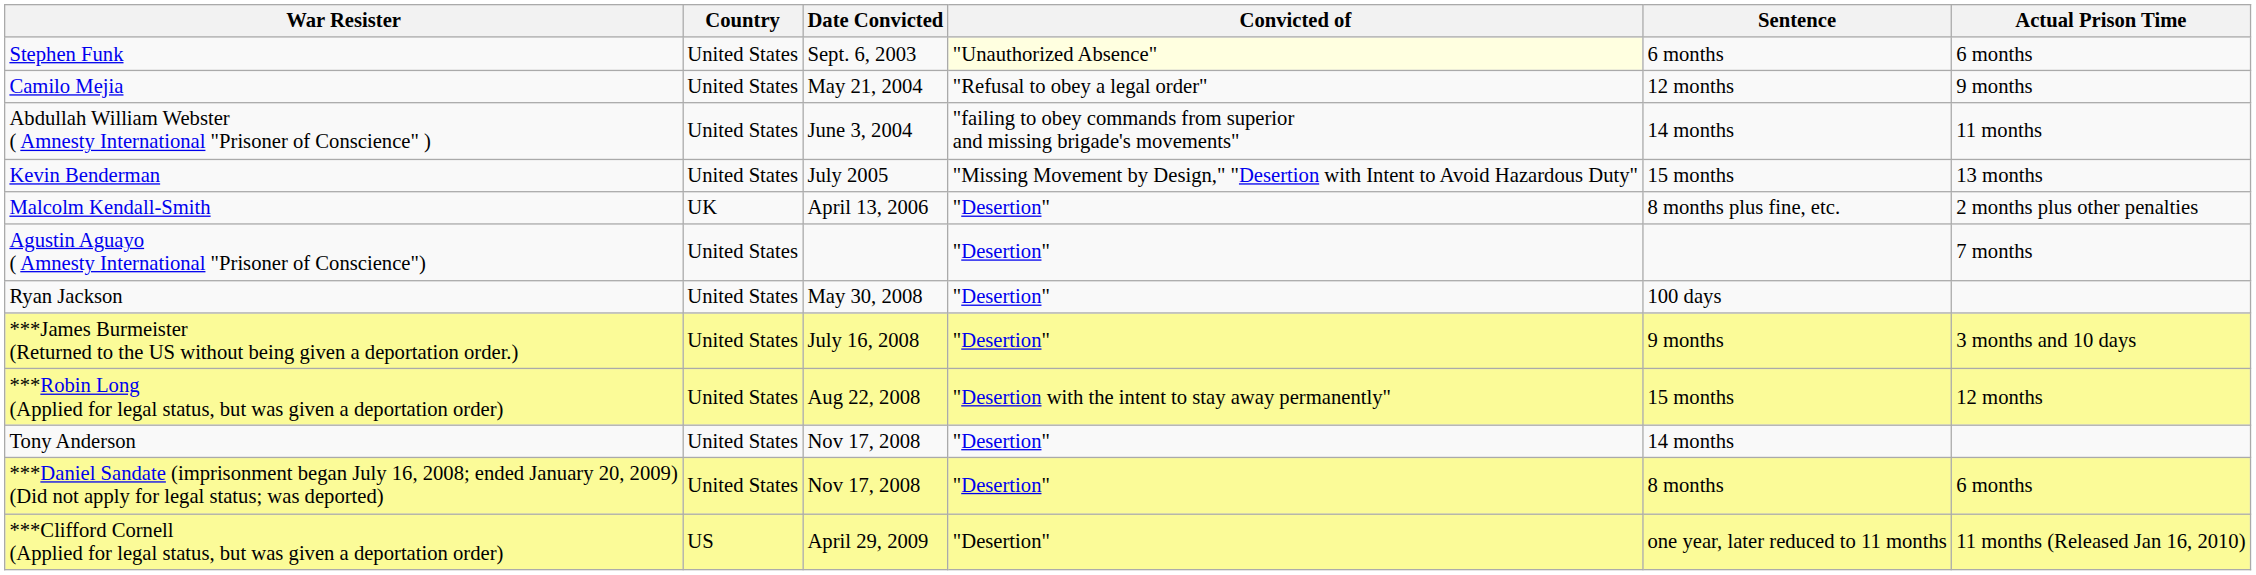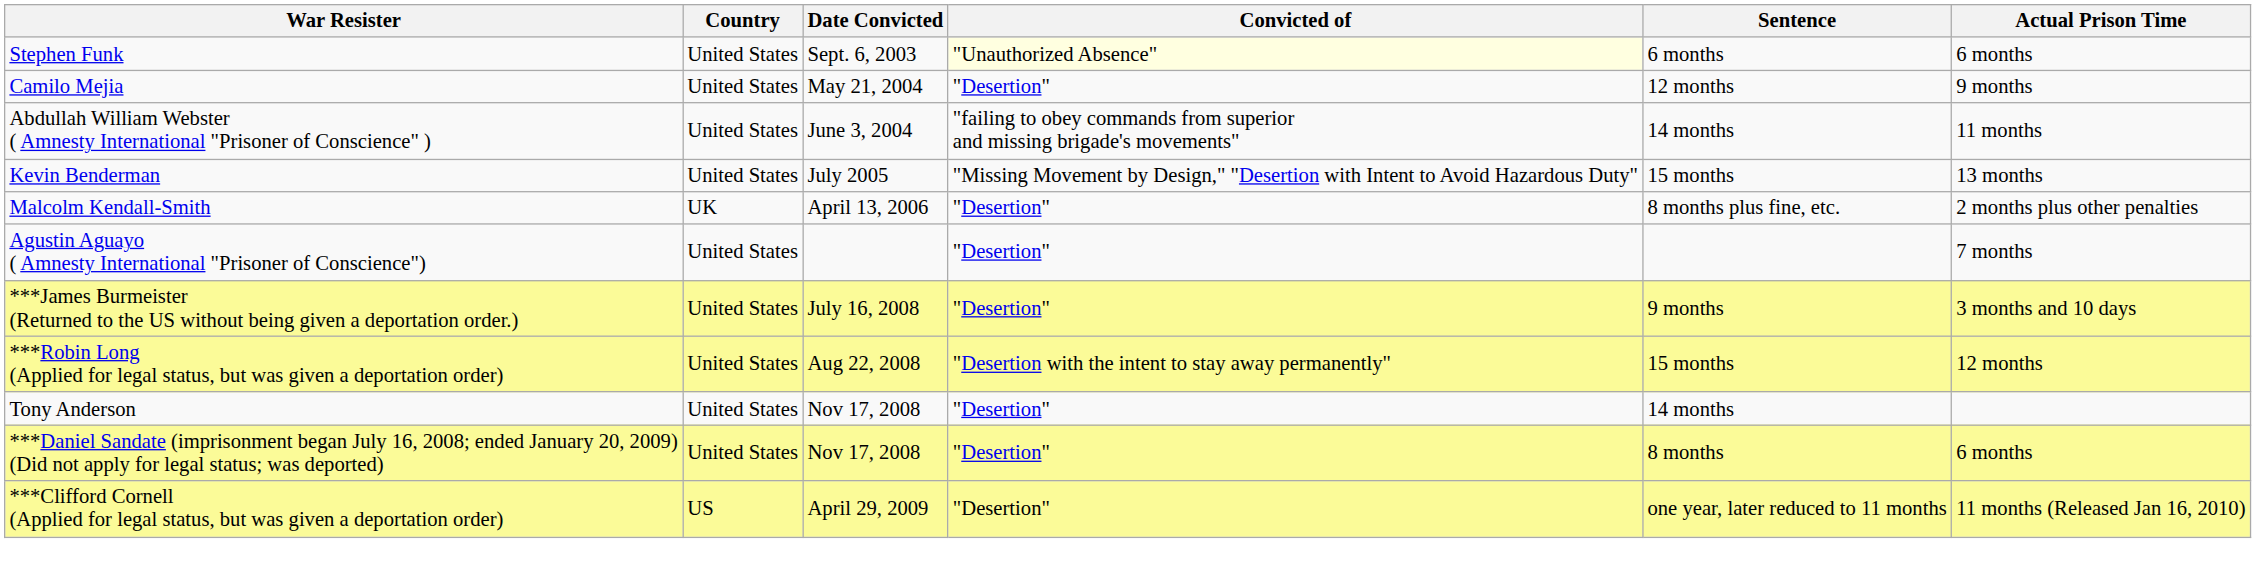Camilo Mejia | Convicted of: "Refusal to obey a legal order" -> "Desertion"
- row: Ryan Jackson | United States | May 30, 2008 | "Desertion" | 100 days
